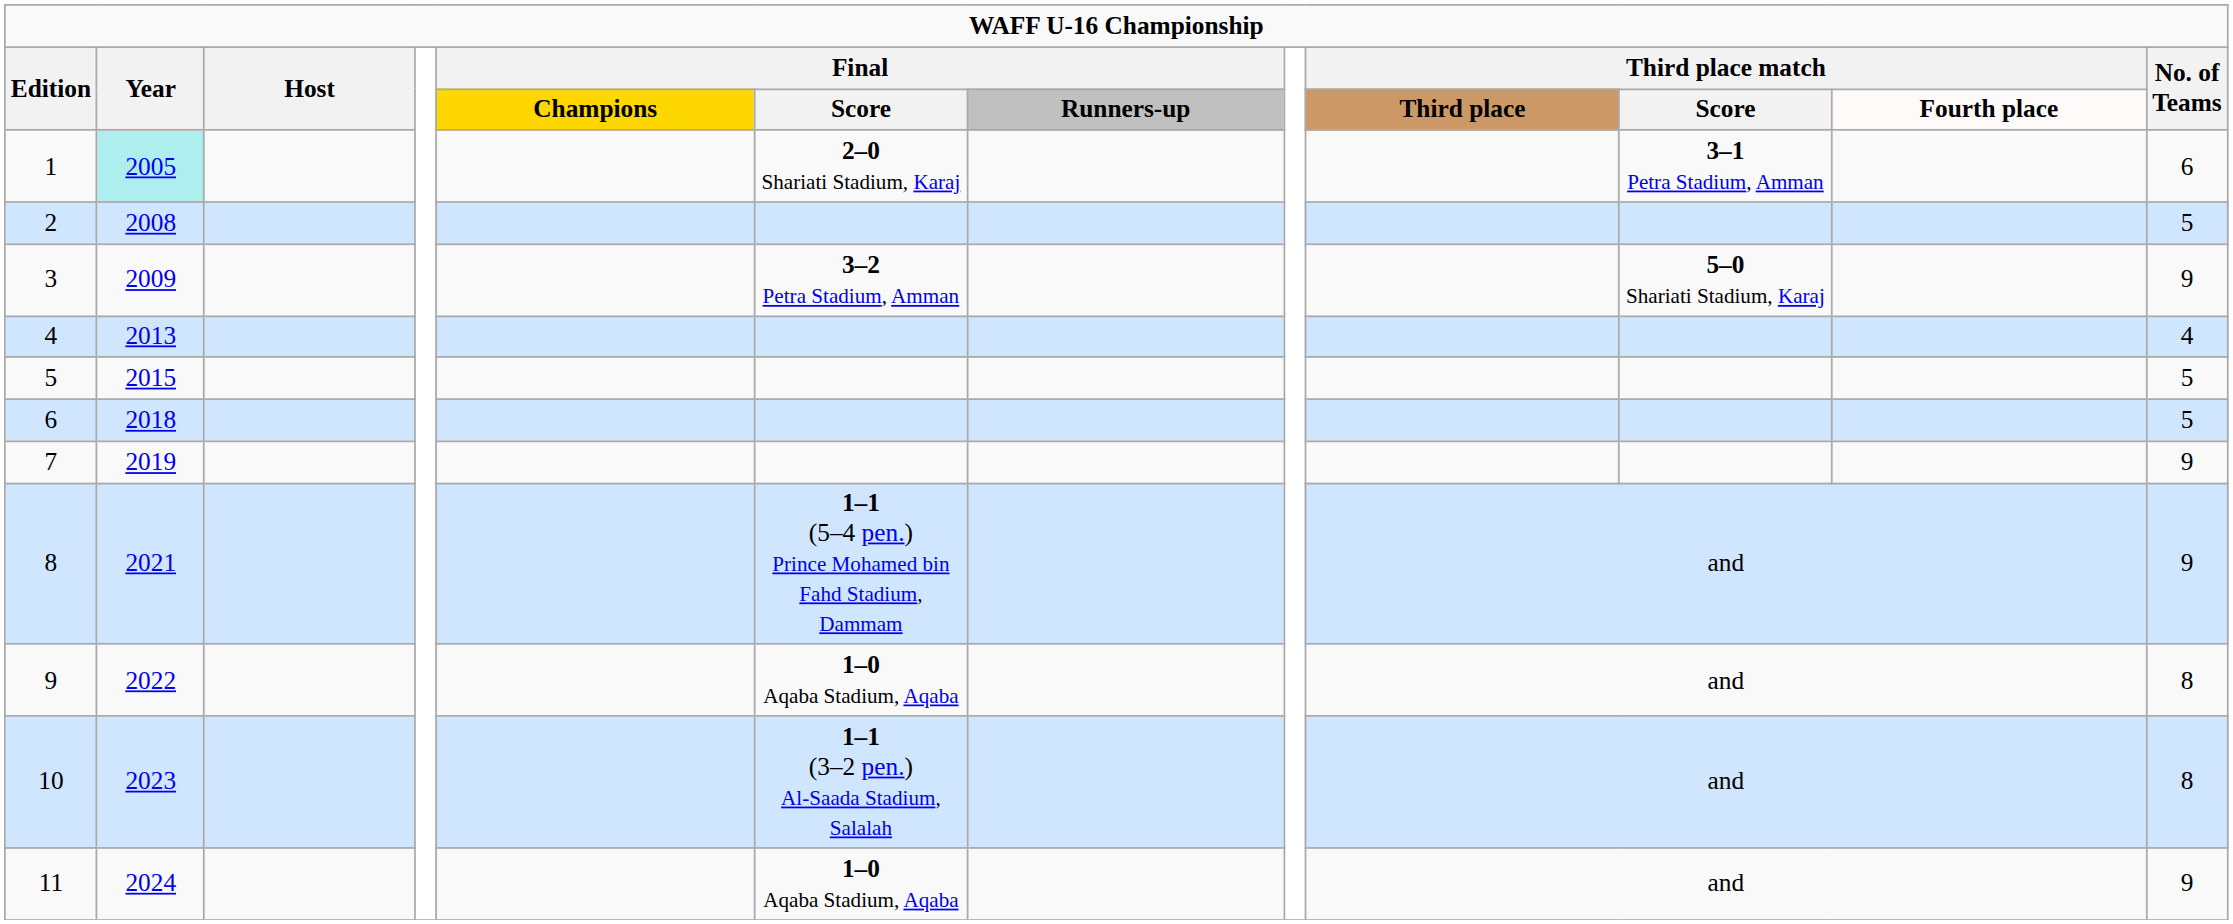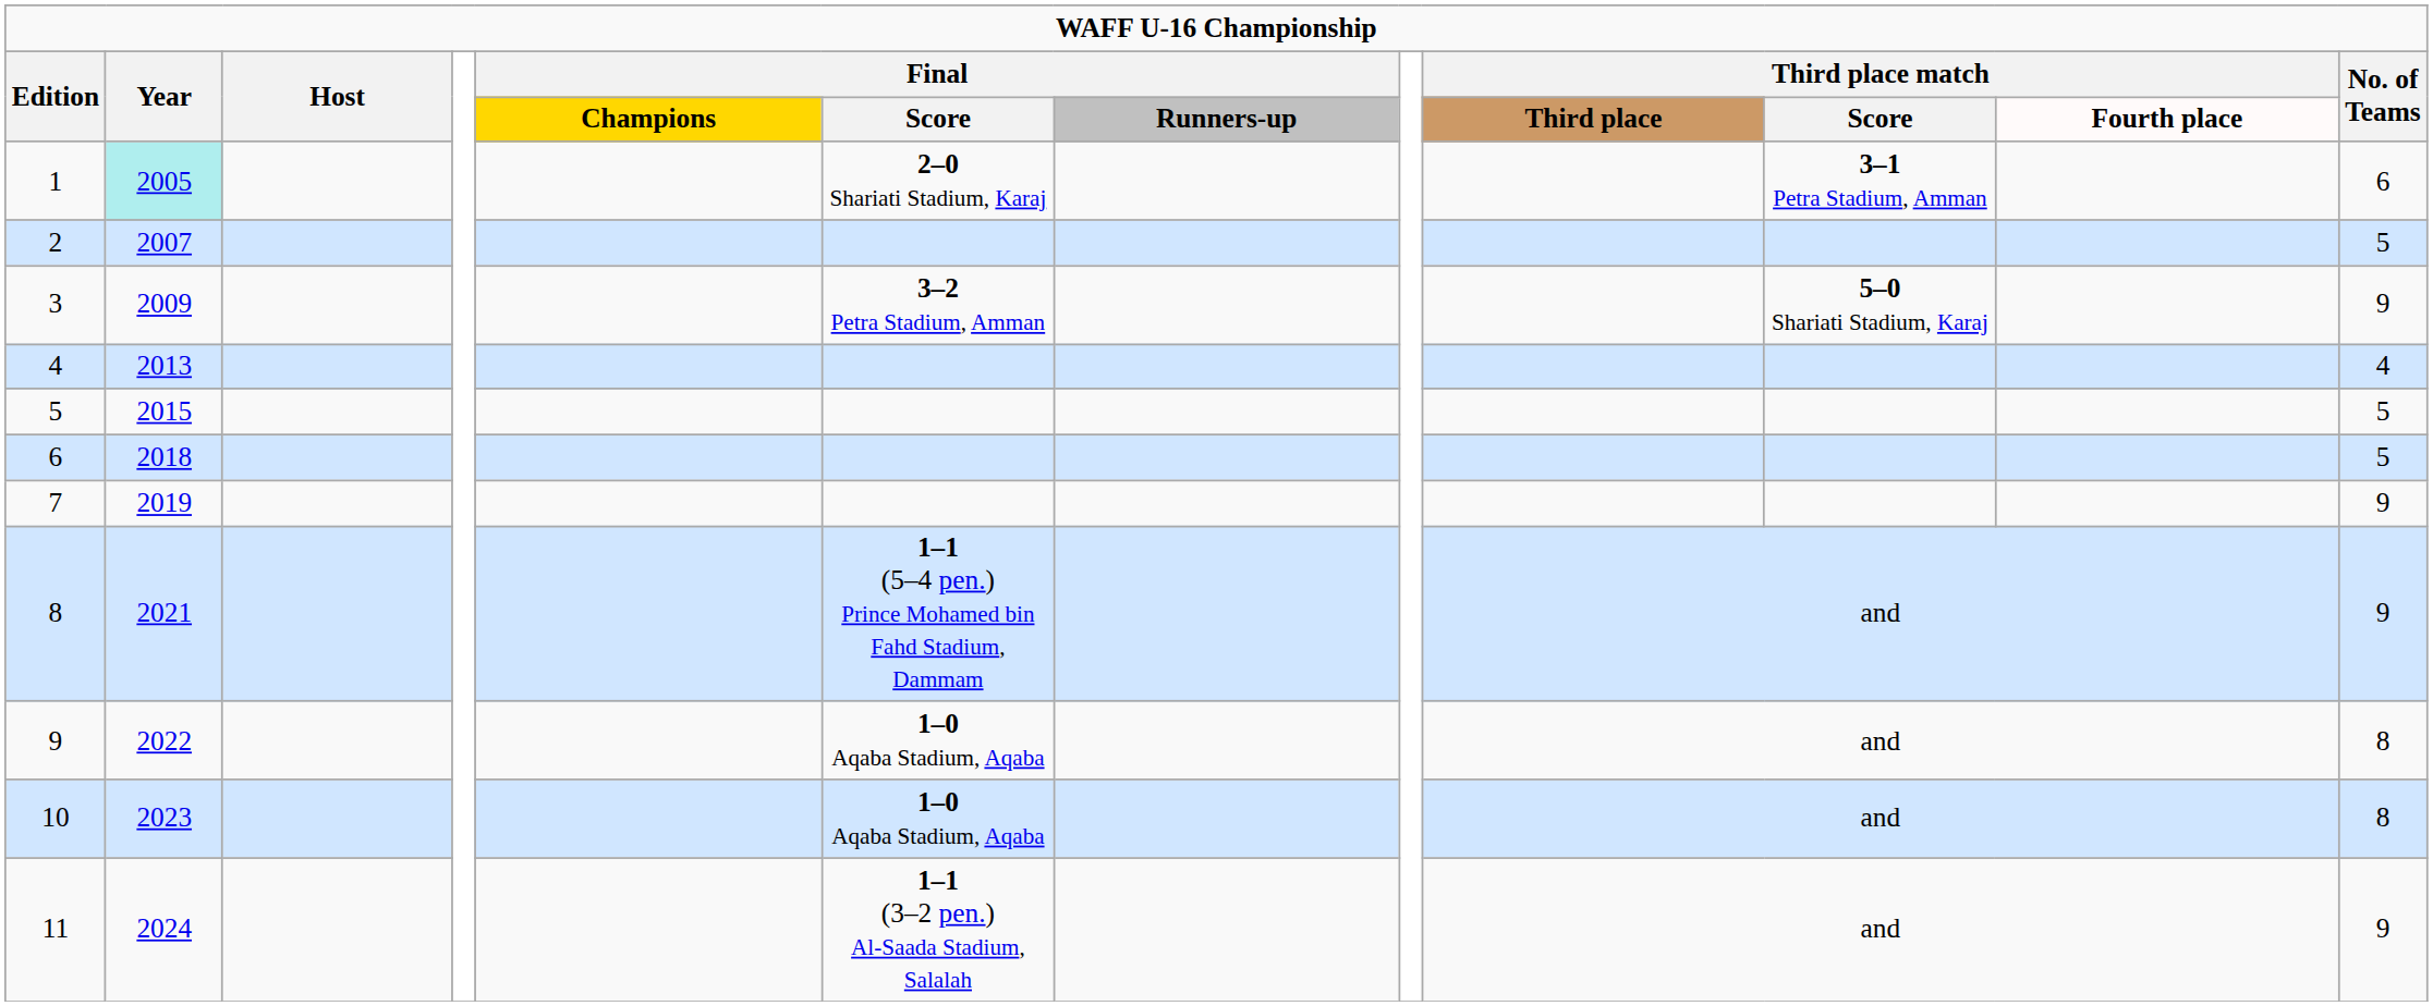2 | Year: 2008 -> 2007
10 | Final / Score: 1–1 (3–2 pen.) Al-Saada Stadium, Salalah -> 1–0 Aqaba Stadium, Aqaba
11 | Final / Score: 1–0 Aqaba Stadium, Aqaba -> 1–1 (3–2 pen.) Al-Saada Stadium, Salalah
